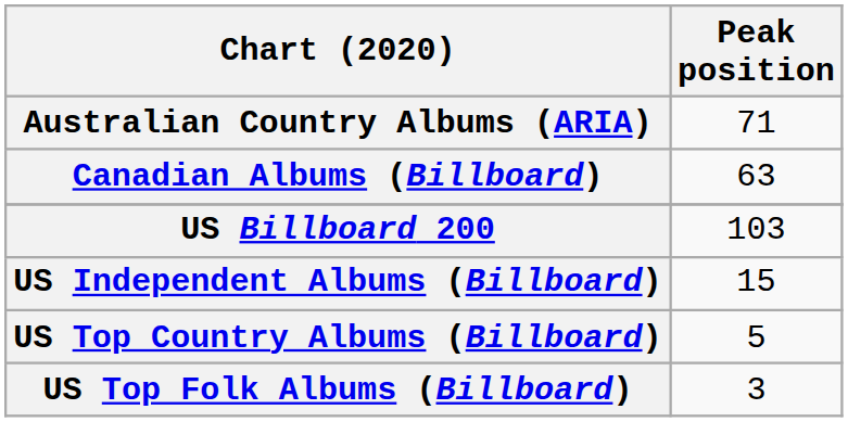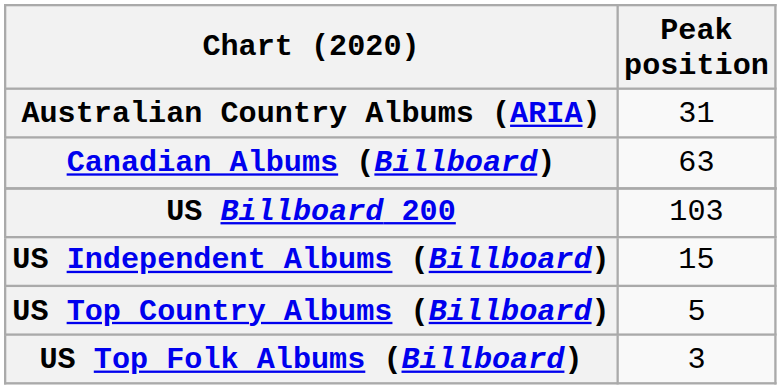Australian Country Albums (ARIA) | Peak position: 71 -> 31
